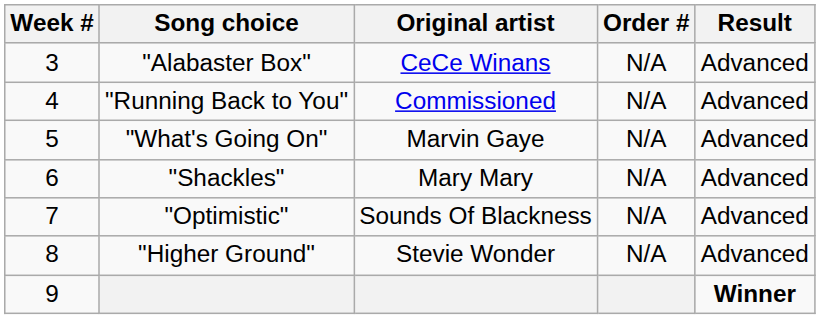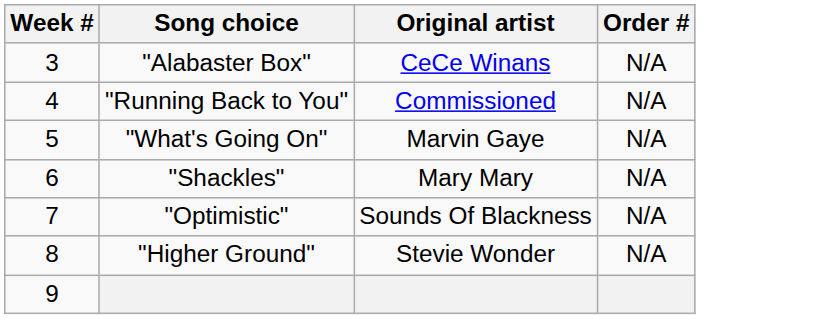- column: Result | Advanced | Advanced | Advanced | Advanced | Advanced | Advanced | Winner
